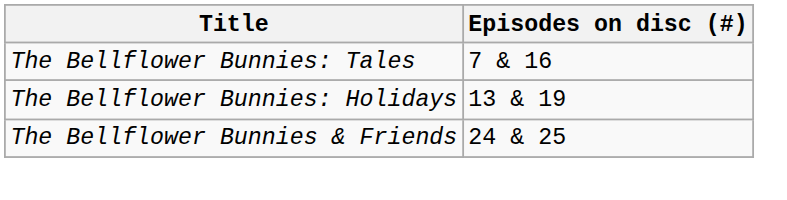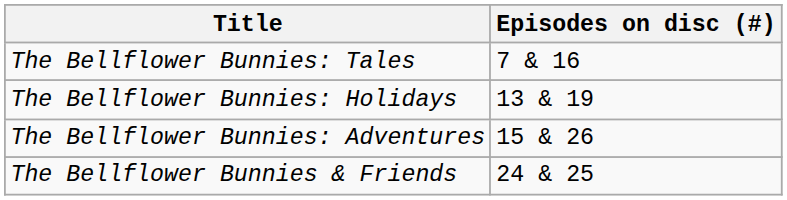+ row: The Bellflower Bunnies: Adventures | 15 & 26
